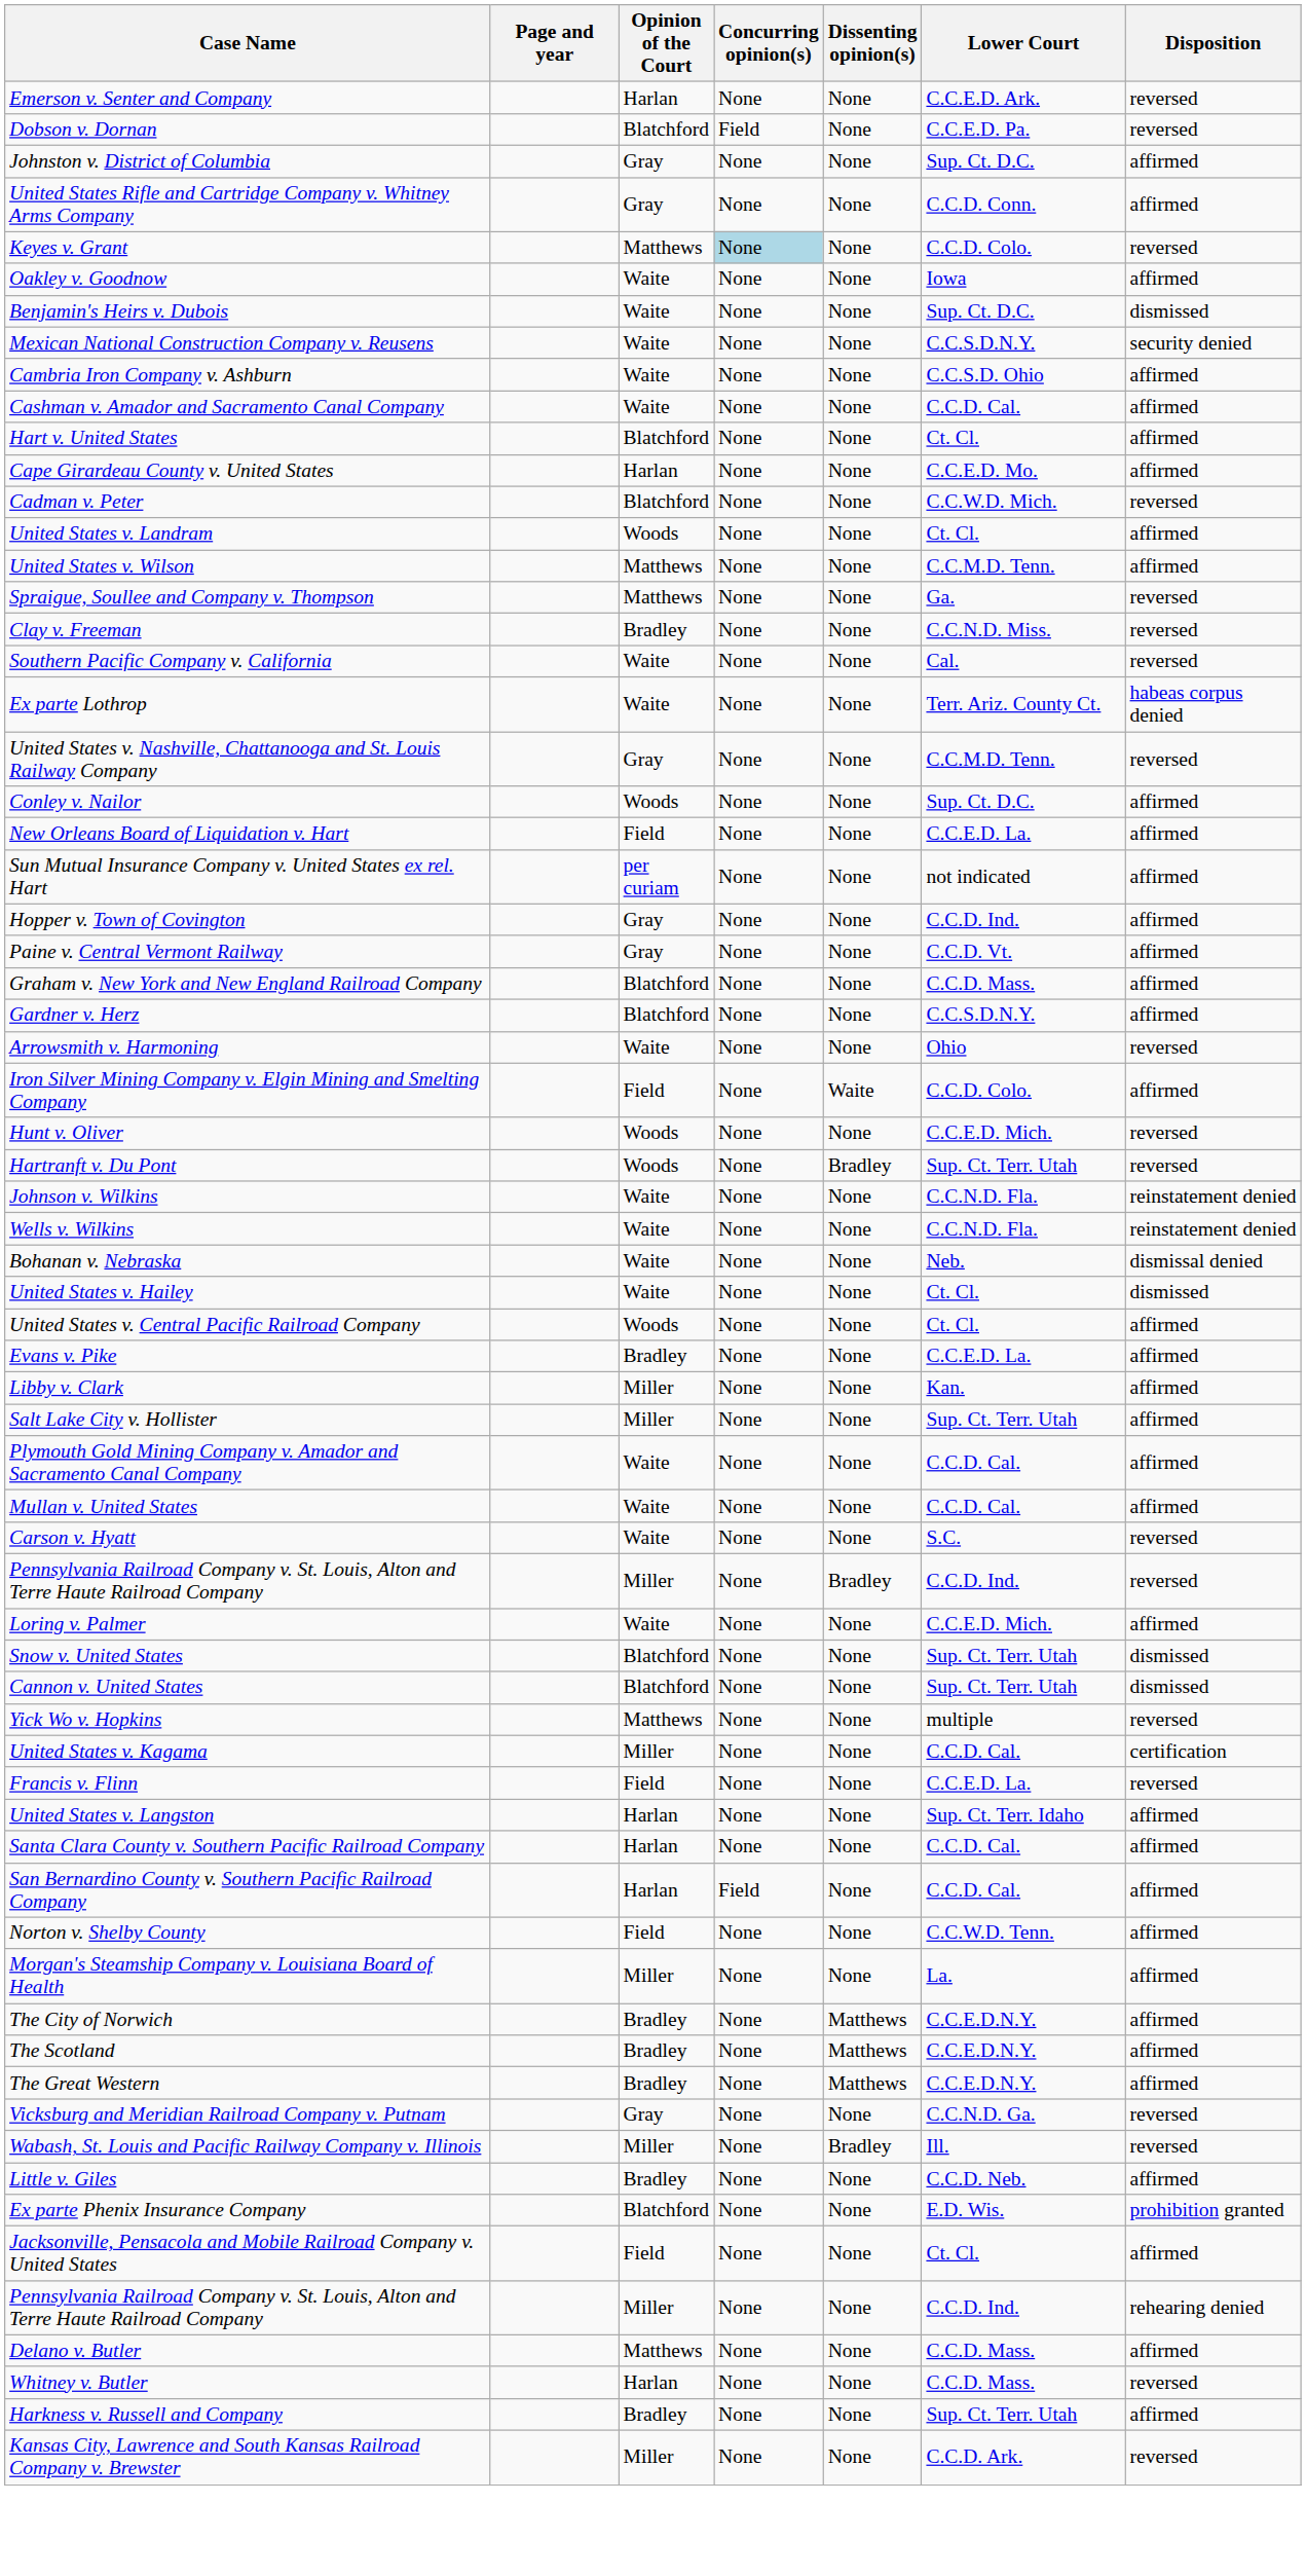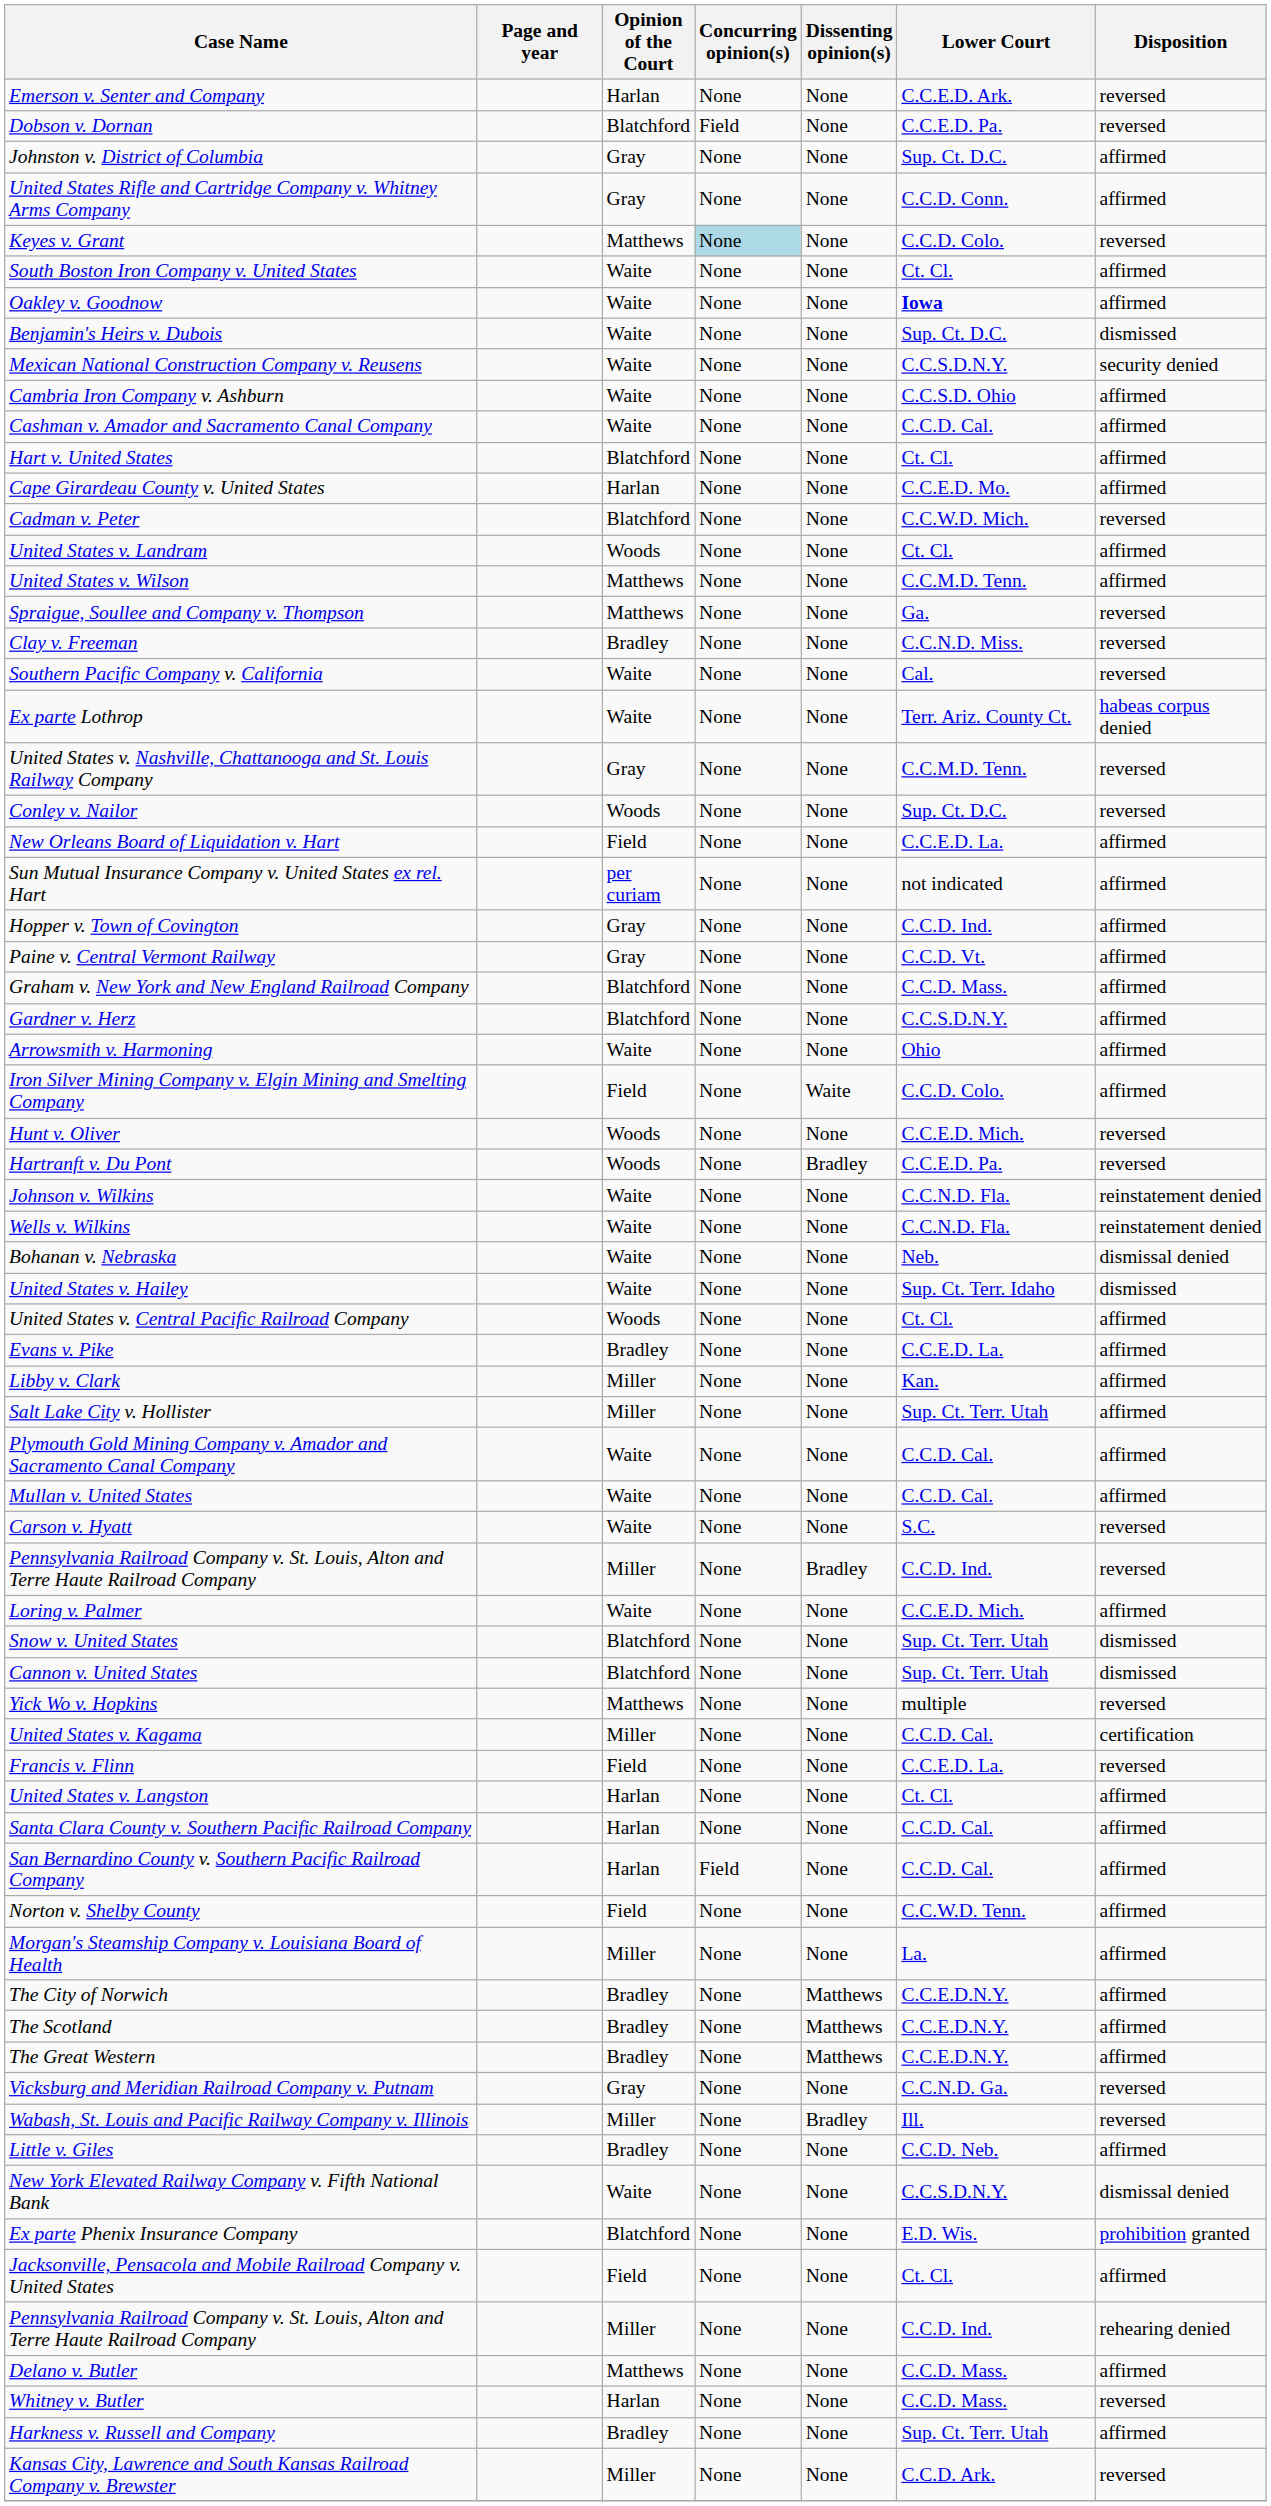+ row: South Boston Iron Company v. United States | Waite | None | None | Ct. Cl. | affirmed
Oakley v. Goodnow | Lower Court: normal -> bold
Conley v. Nailor | Disposition: affirmed -> reversed
Arrowsmith v. Harmoning | Disposition: reversed -> affirmed
Hartranft v. Du Pont | Lower Court: Sup. Ct. Terr. Utah -> C.C.E.D. Pa.
United States v. Hailey | Lower Court: Ct. Cl. -> Sup. Ct. Terr. Idaho
United States v. Langston | Lower Court: Sup. Ct. Terr. Idaho -> Ct. Cl.
+ row: New York Elevated Railway Company v. Fifth National Bank | Waite | None | None | C.C.S.D.N.Y. | dismissal denied
